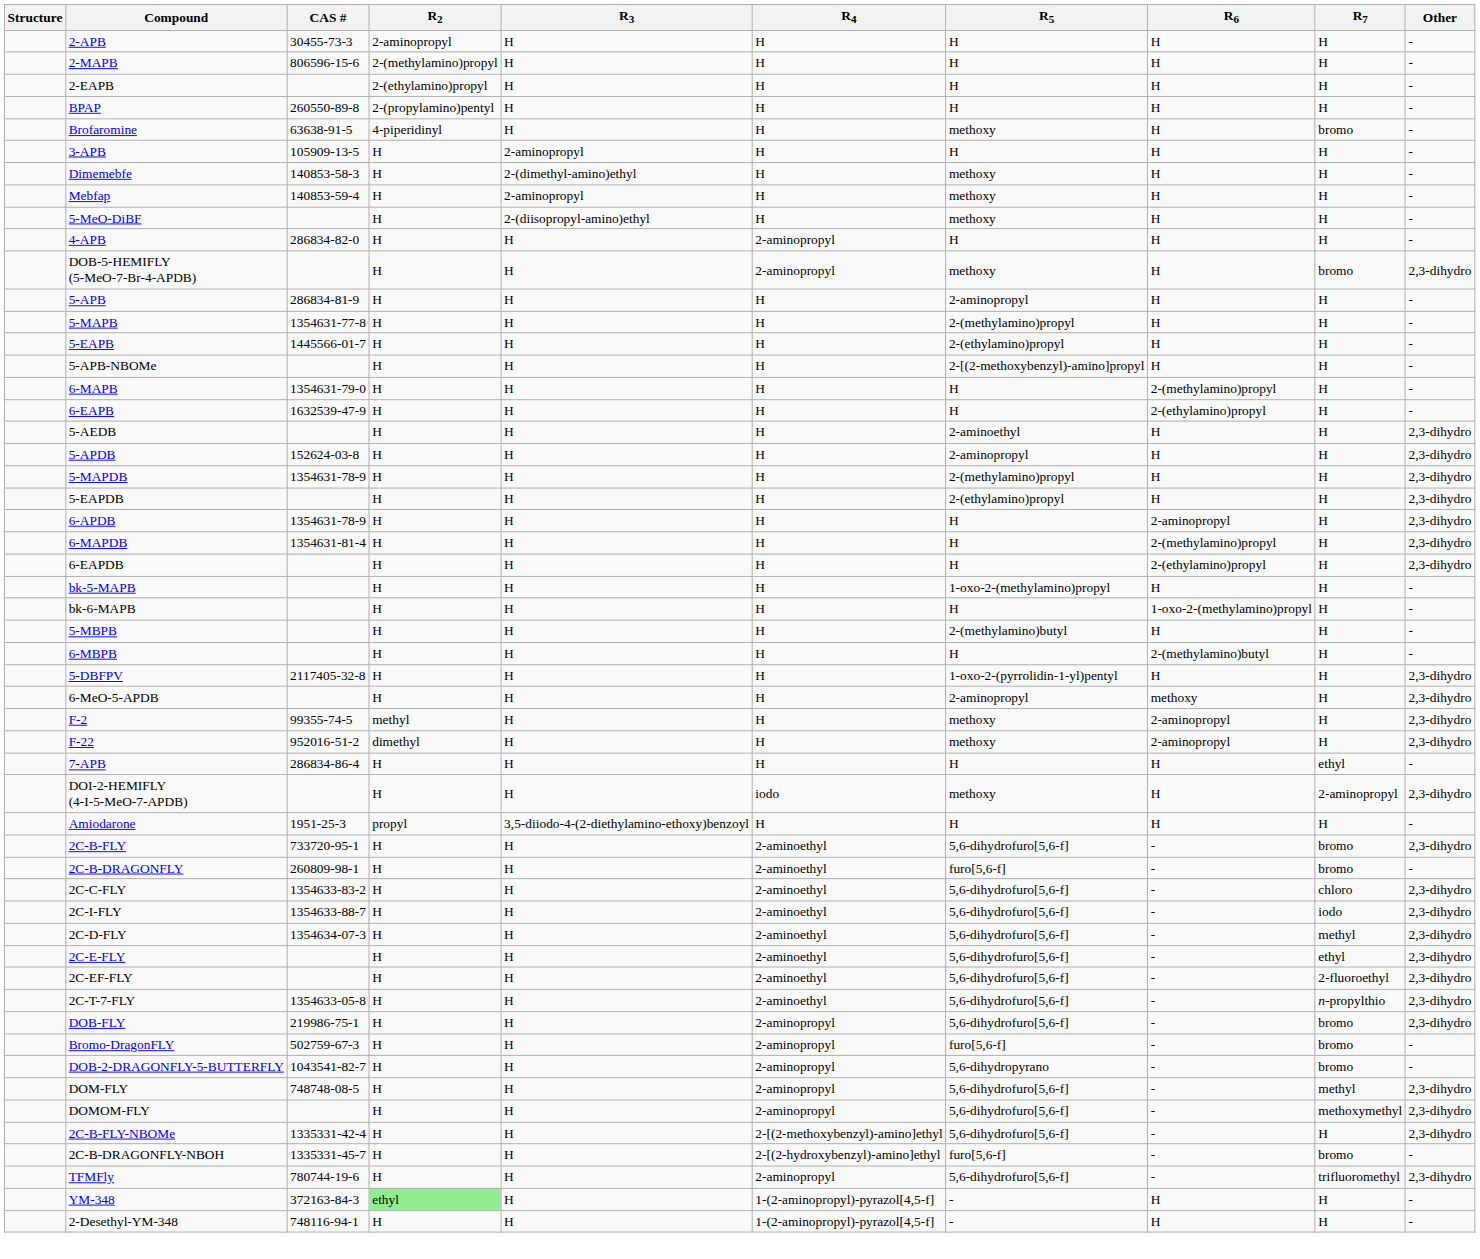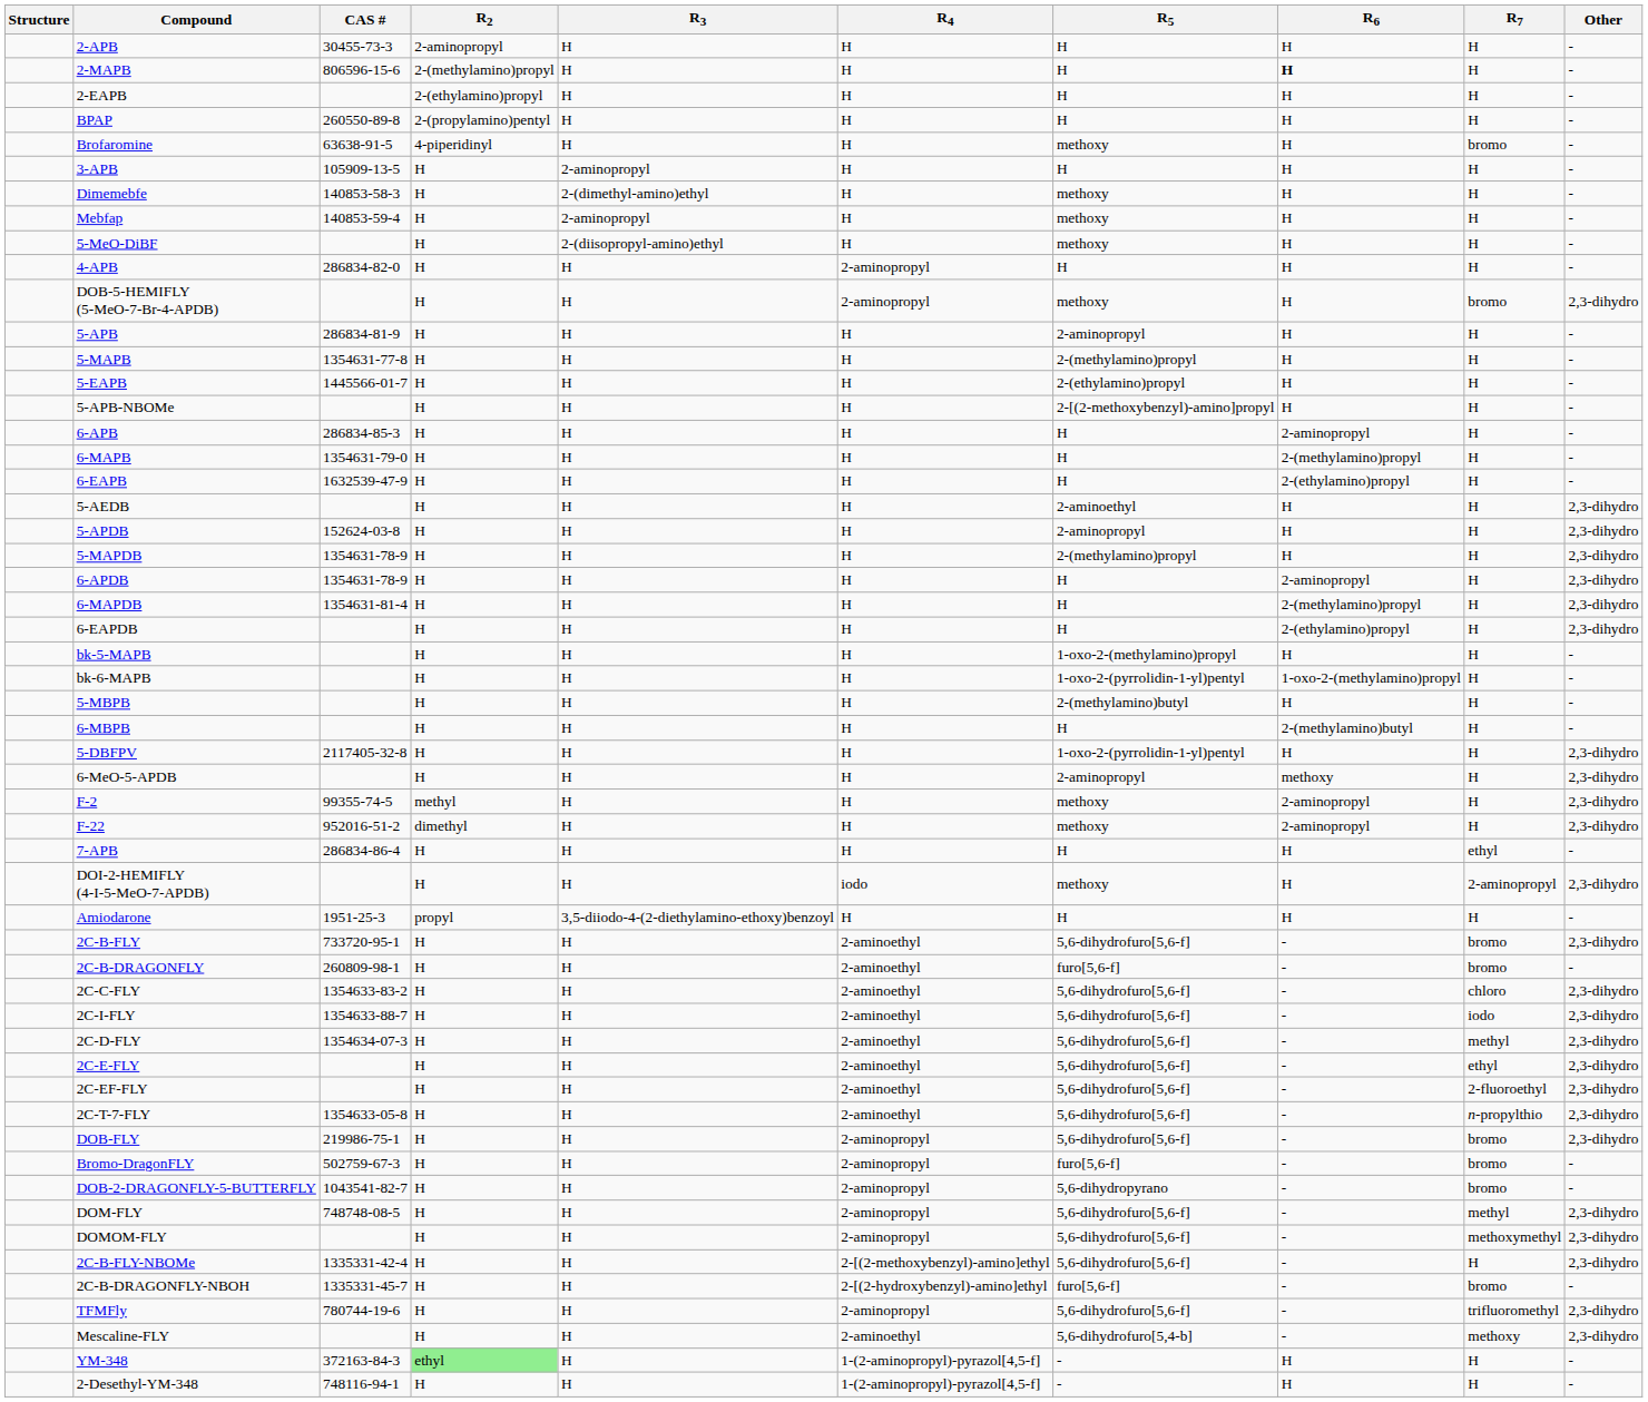2-MAPB | R6: normal -> bold
+ row: 6-APB | 286834-85-3 | H | H | H | H | 2-aminopropyl | H | -
- row: 5-EAPDB | H | H | H | 2-(ethylamino)propyl | H | H | 2,3-dihydro
bk-6-MAPB | R5: H -> 1-oxo-2-(pyrrolidin-1-yl)pentyl
+ row: Mescaline-FLY | H | H | 2-aminoethyl | 5,6-dihydrofuro[5,4-b] | - | methoxy | 2,3-dihydro
